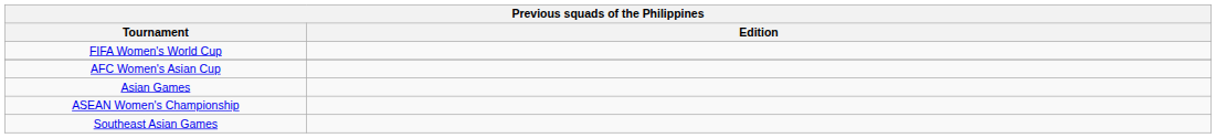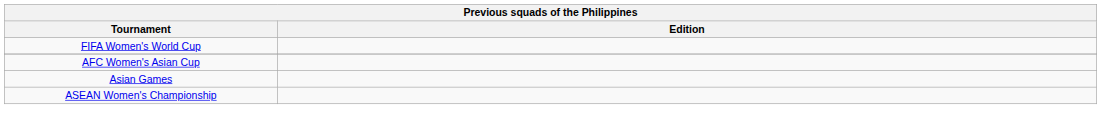- row: Southeast Asian Games
